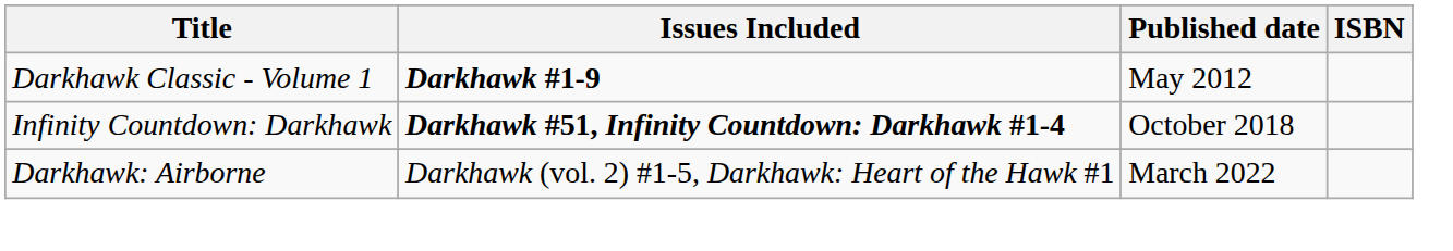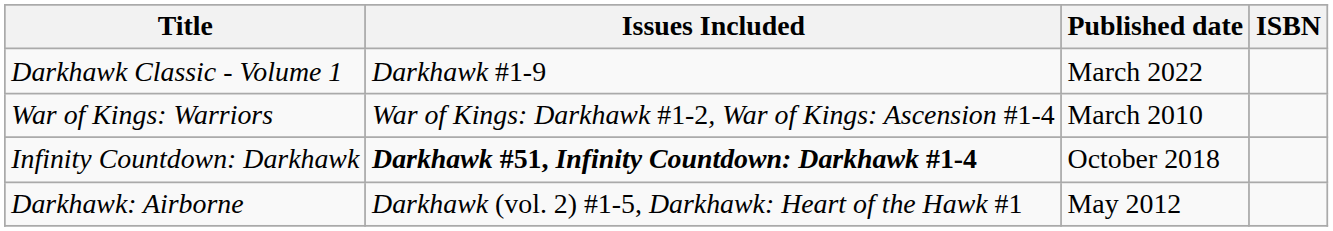Darkhawk Classic - Volume 1 | Issues Included: bold -> normal
Darkhawk Classic - Volume 1 | Published date: May 2012 -> March 2022
+ row: War of Kings: Warriors | War of Kings: Darkhawk #1-2, War of Kings: Ascension #1-4 | March 2010
Darkhawk: Airborne | Published date: March 2022 -> May 2012
